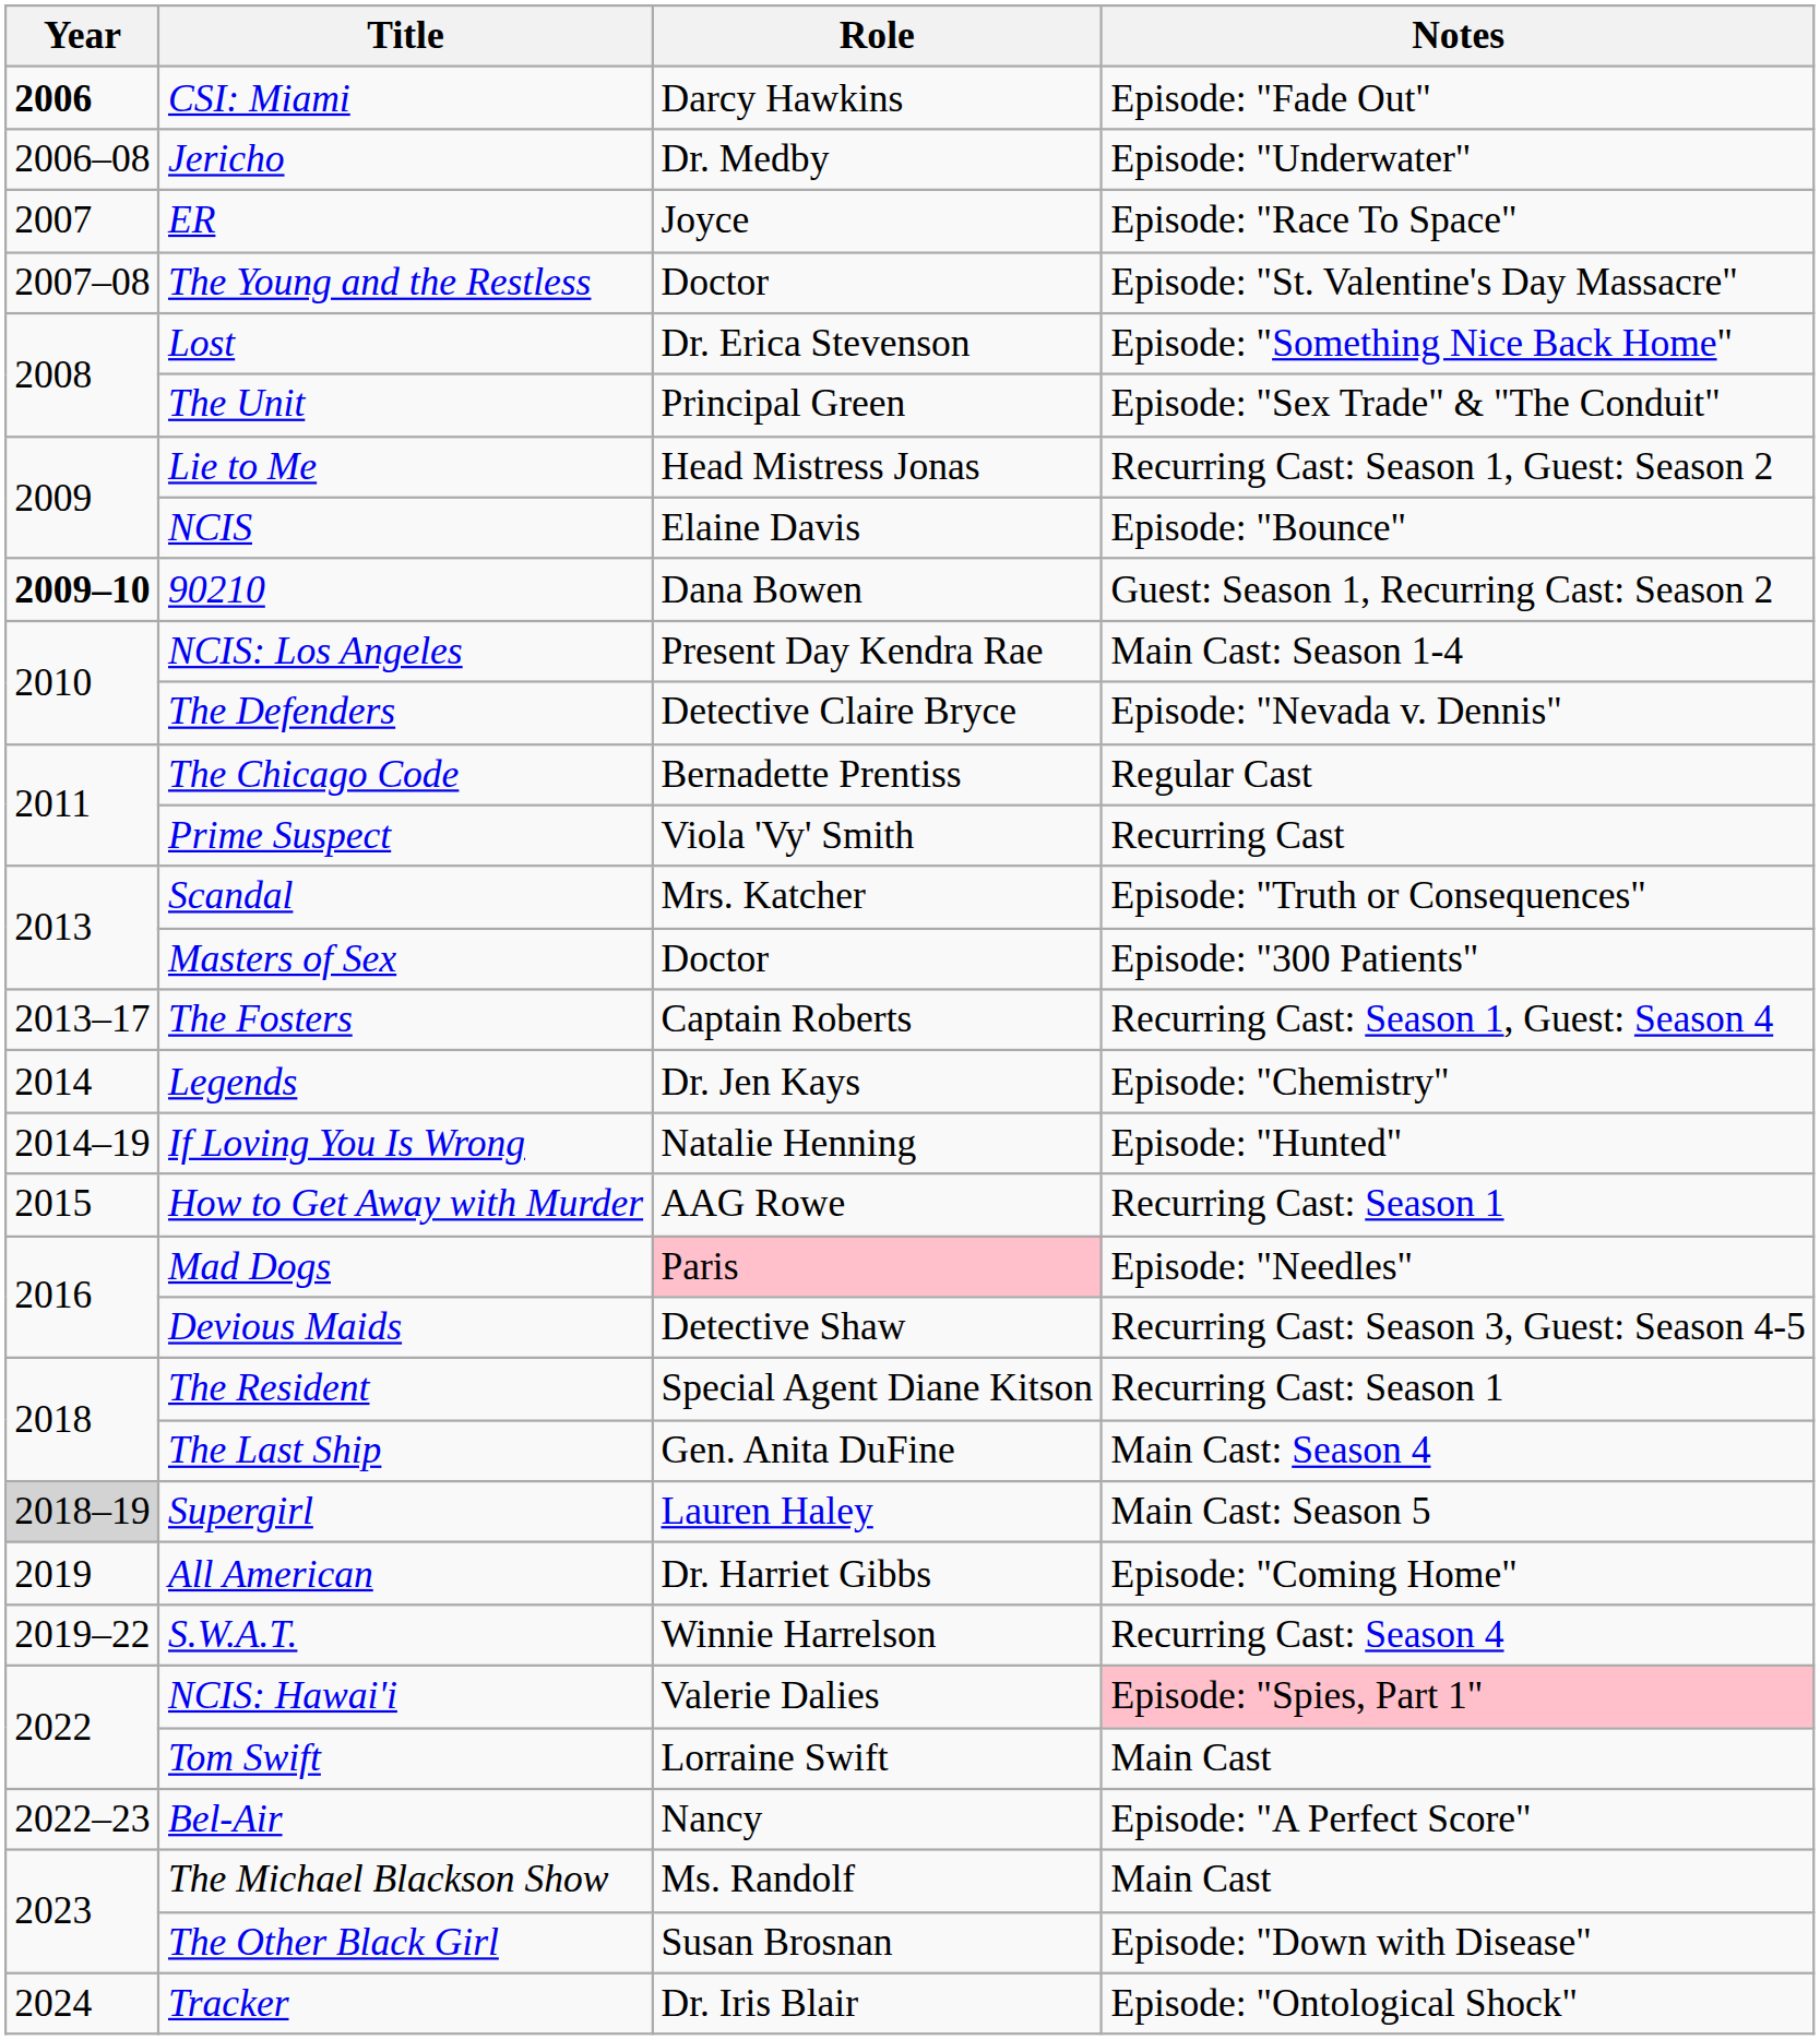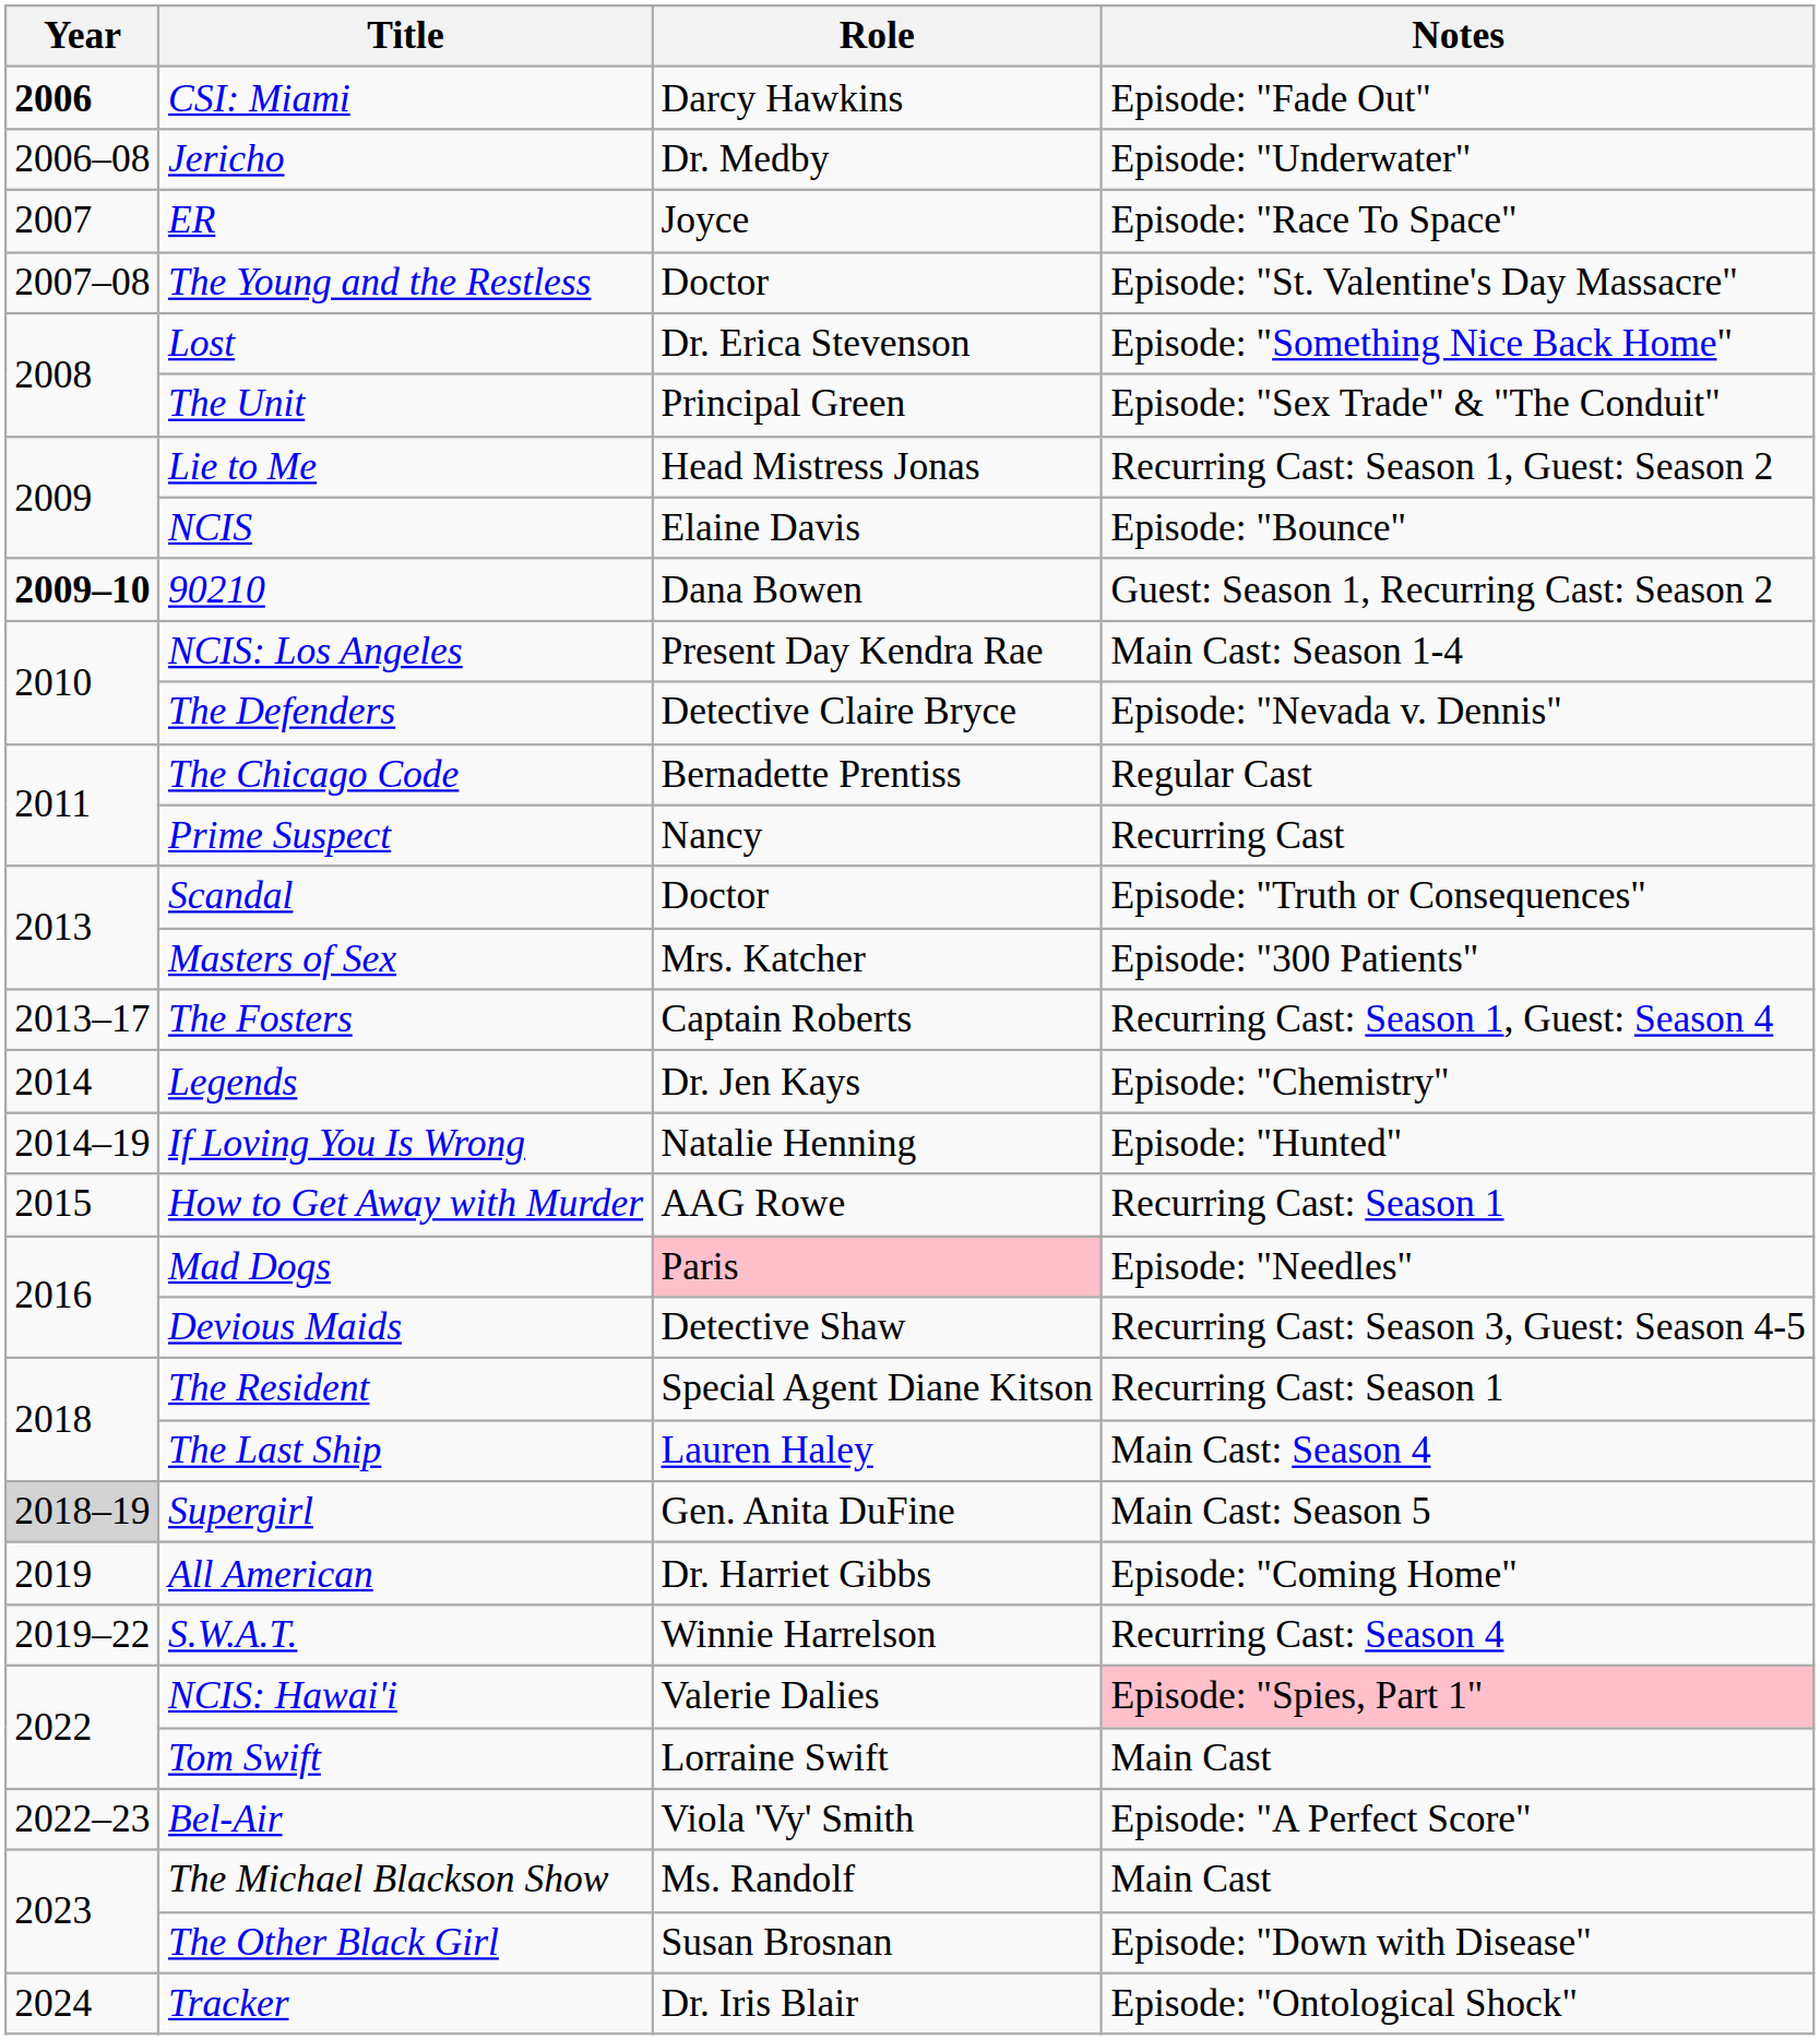Prime Suspect | Role: Viola 'Vy' Smith -> Nancy
Scandal | Role: Mrs. Katcher -> Doctor
Masters of Sex | Role: Doctor -> Mrs. Katcher
The Last Ship | Role: Gen. Anita DuFine -> Lauren Haley
Supergirl | Role: Lauren Haley -> Gen. Anita DuFine
Bel-Air | Role: Nancy -> Viola 'Vy' Smith
